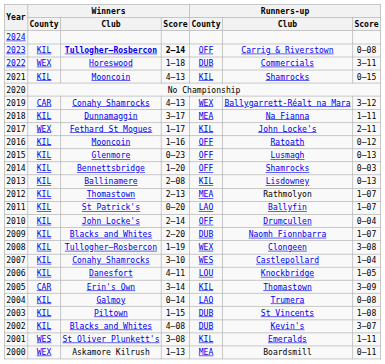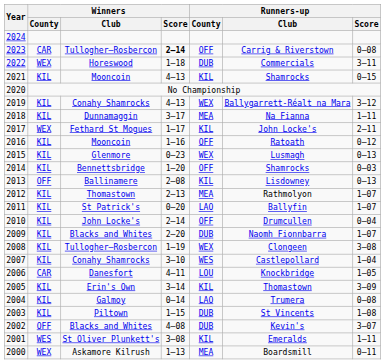2023 | Winners / County: KIL -> CAR
2023 | Winners / Club: bold -> normal
2019 | Winners / County: CAR -> KIL
2015 | Runners-up / County: OFF -> WEX
2013 | Winners / County: KIL -> OFF
2006 | Winners / County: KIL -> CAR
2005 | Winners / County: CAR -> KIL
2002 | Winners / County: KIL -> OFF
